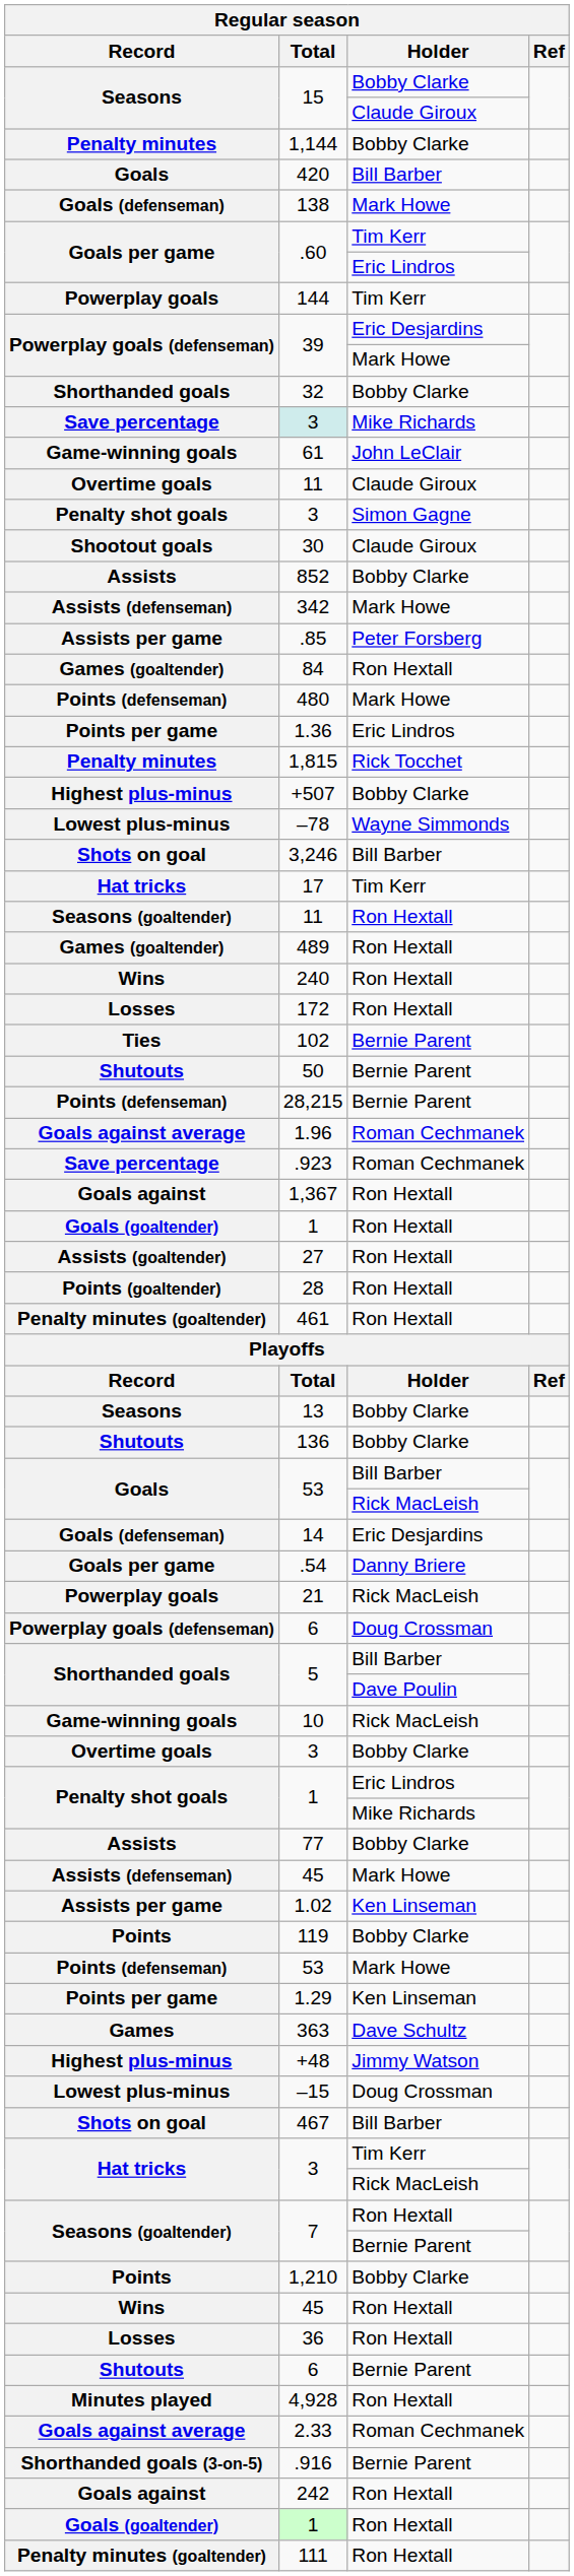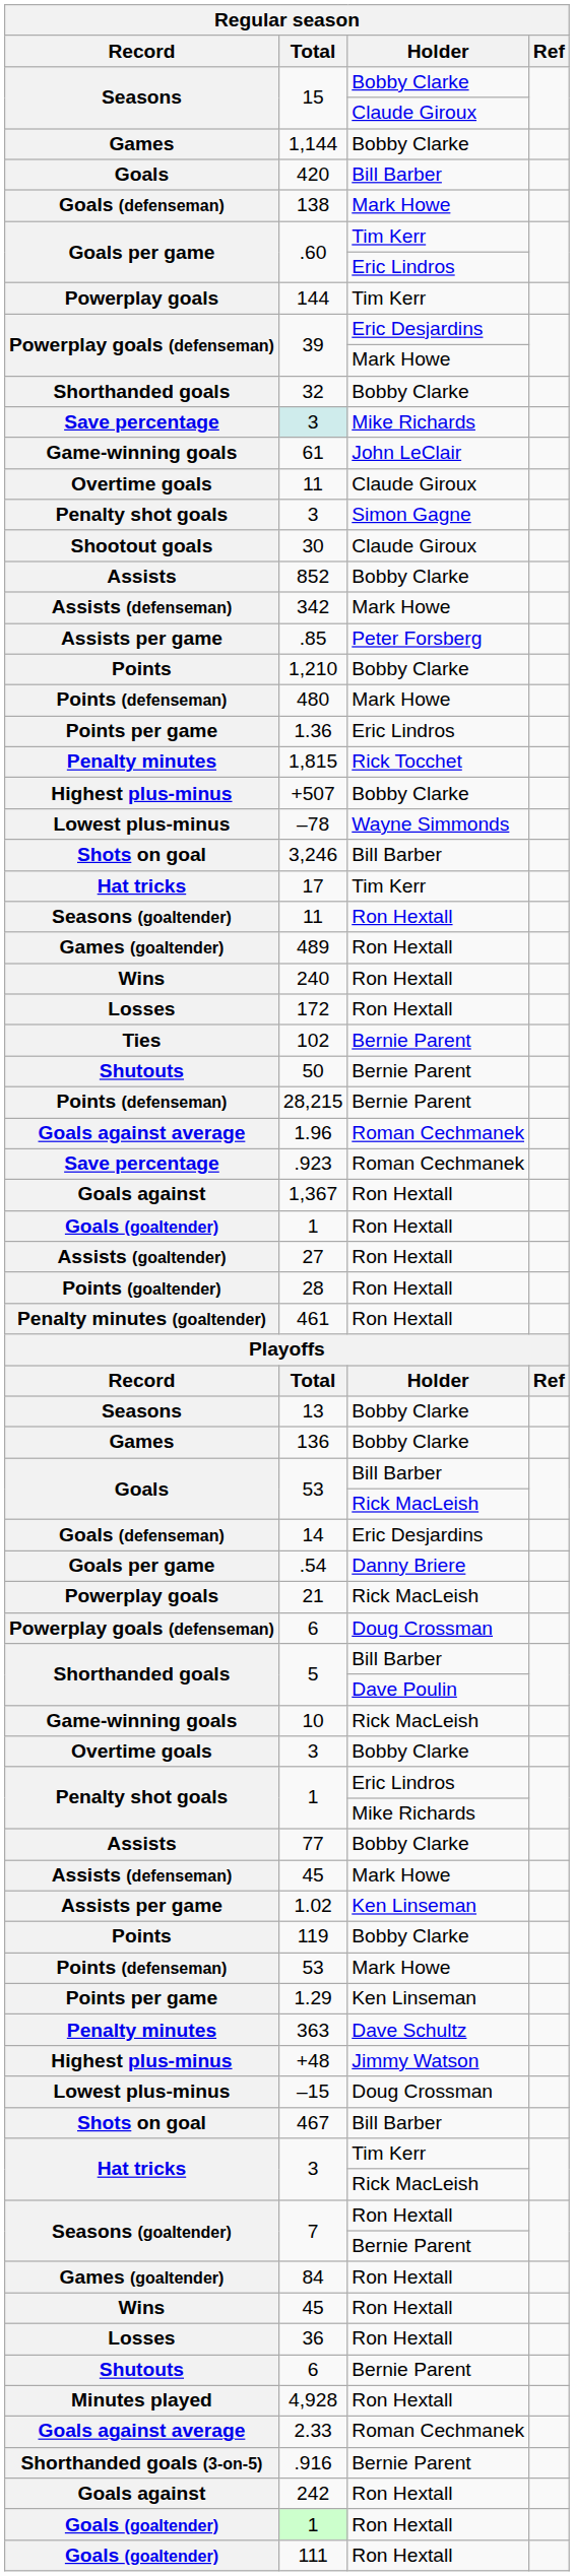1,144 | Record: Penalty minutes -> Games
rows swapped: 1,210 <-> 84
136 | Record: Shutouts -> Games
363 | Record: Games -> Penalty minutes
111 | Record: Penalty minutes (goaltender) -> Goals (goaltender)
